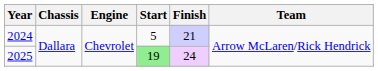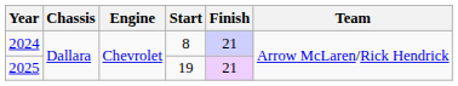2024 | Start: 5 -> 8
2025 | Start: lightgreen background -> no background
2025 | Finish: 24 -> 21
